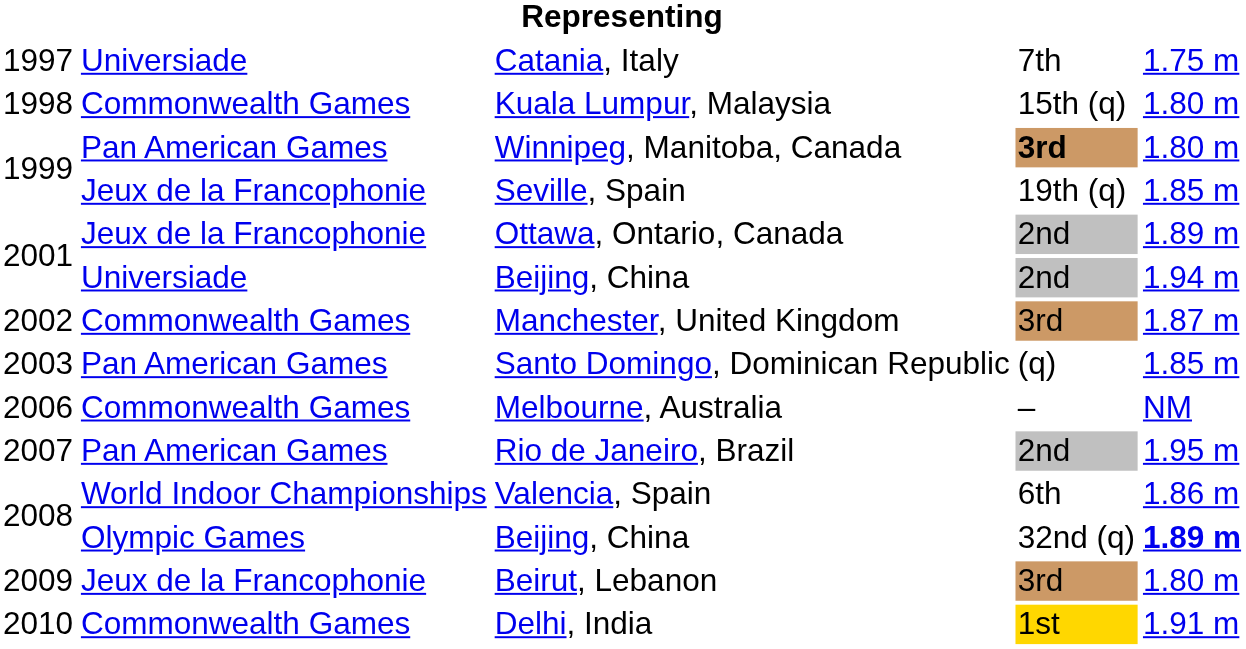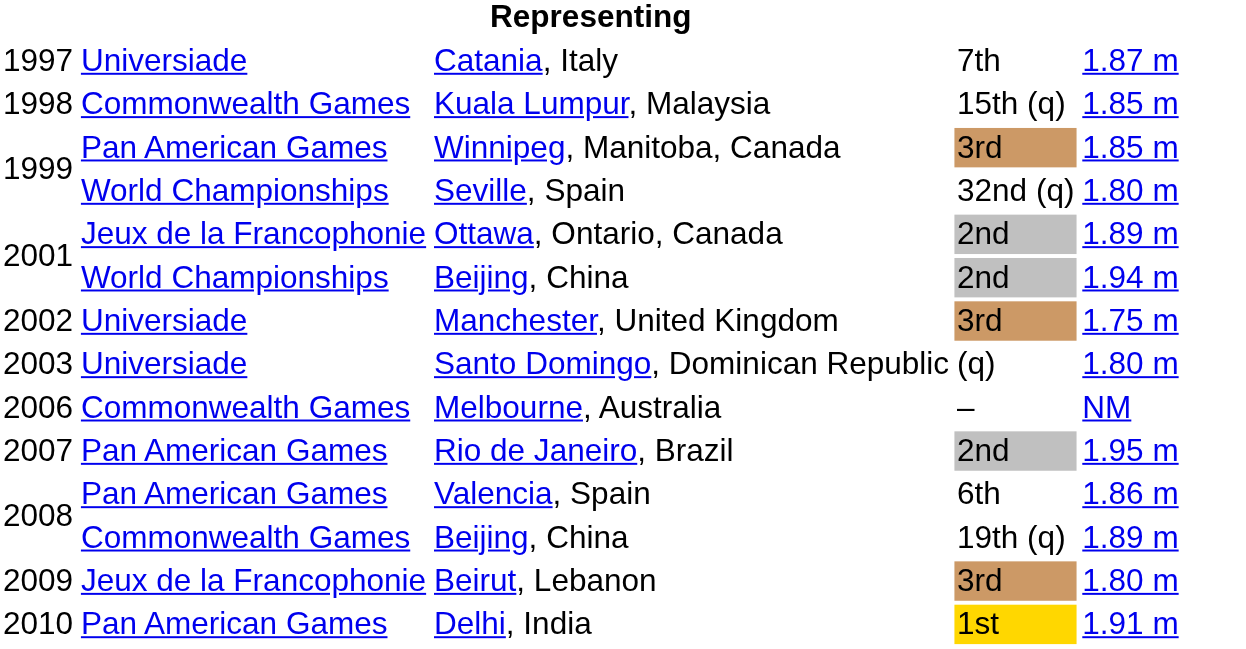Catania, Italy | column 5: 1.75 m -> 1.87 m
Kuala Lumpur, Malaysia | column 5: 1.80 m -> 1.85 m
Winnipeg, Manitoba, Canada | column 4: bold -> normal
Winnipeg, Manitoba, Canada | column 5: 1.80 m -> 1.85 m
Seville, Spain | column 2: Jeux de la Francophonie -> World Championships
Seville, Spain | column 4: 19th (q) -> 32nd (q)
Seville, Spain | column 5: 1.85 m -> 1.80 m
2001 / Beijing, China | column 2: Universiade -> World Championships
Manchester, United Kingdom | column 2: Commonwealth Games -> Universiade
Manchester, United Kingdom | column 5: 1.87 m -> 1.75 m
Santo Domingo, Dominican Republic | column 2: Pan American Games -> Universiade
Santo Domingo, Dominican Republic | column 5: 1.85 m -> 1.80 m
Valencia, Spain | column 2: World Indoor Championships -> Pan American Games
2008 / Beijing, China | column 2: Olympic Games -> Commonwealth Games
2008 / Beijing, China | column 4: 32nd (q) -> 19th (q)
2008 / Beijing, China | column 5: bold -> normal
Delhi, India | column 2: Commonwealth Games -> Pan American Games
